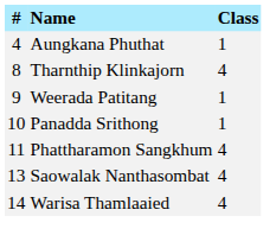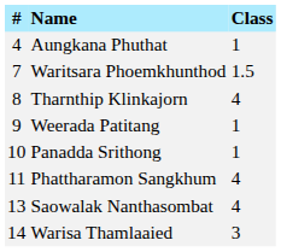+ row: 7 | Waritsara Phoemkhunthod | 1.5
Warisa Thamlaaied | Class: 4 -> 3
